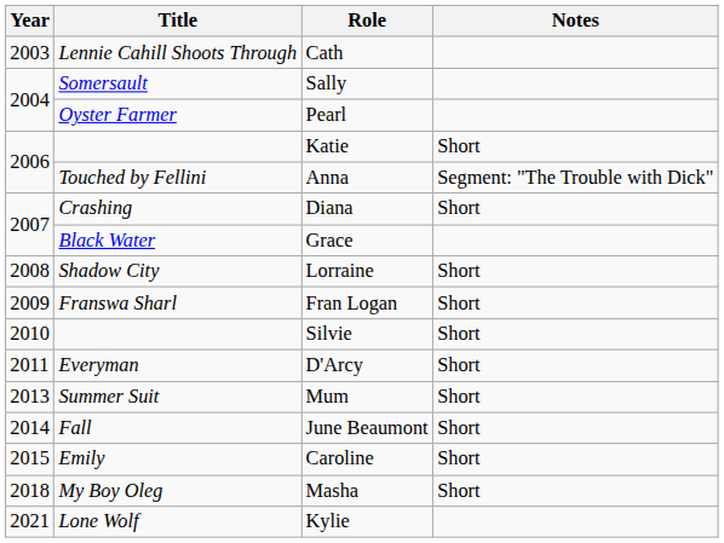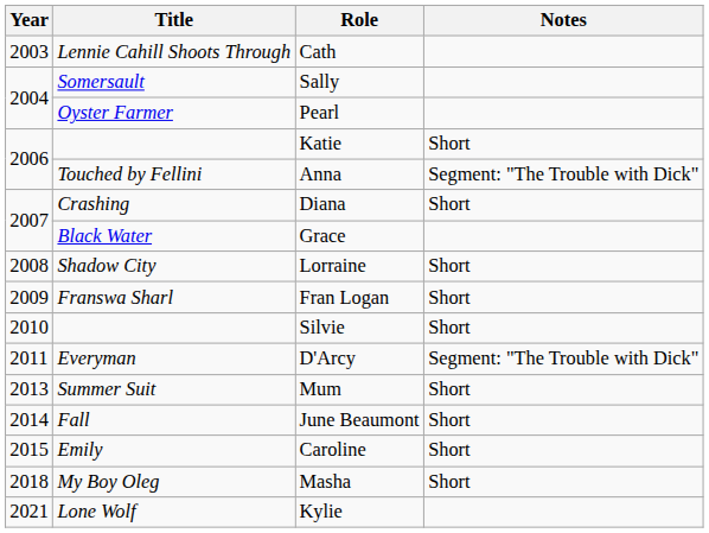D'Arcy | Notes: Short -> Segment: "The Trouble with Dick"
